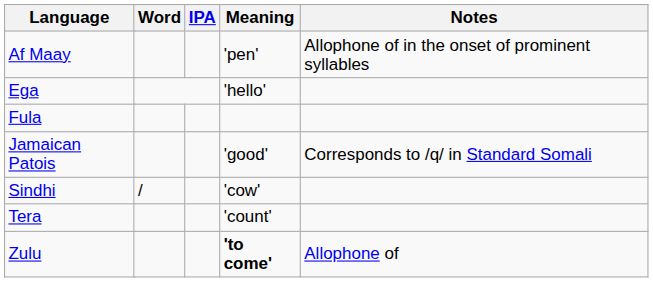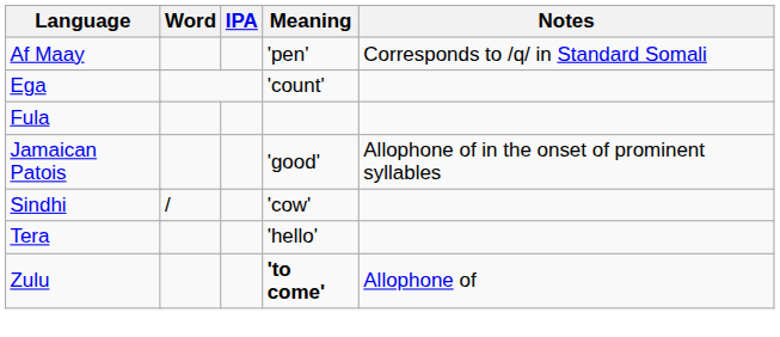Af Maay | Notes: Allophone of in the onset of prominent syllables -> Corresponds to /q/ in Standard Somali
Ega | Meaning: 'hello' -> 'count'
Jamaican Patois | Notes: Corresponds to /q/ in Standard Somali -> Allophone of in the onset of prominent syllables
Tera | Meaning: 'count' -> 'hello'
